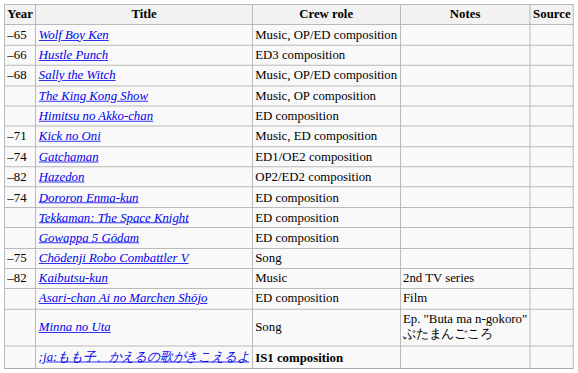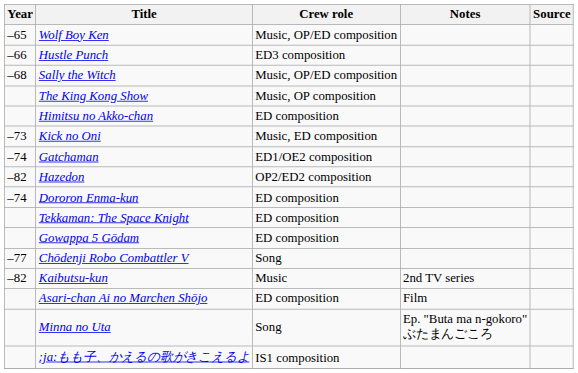Kick no Oni | Year: –71 -> –73
Chōdenji Robo Combattler V | Year: –75 -> –77
:ja:もも子、かえるの歌がきこえるよ | Crew role: bold -> normal
